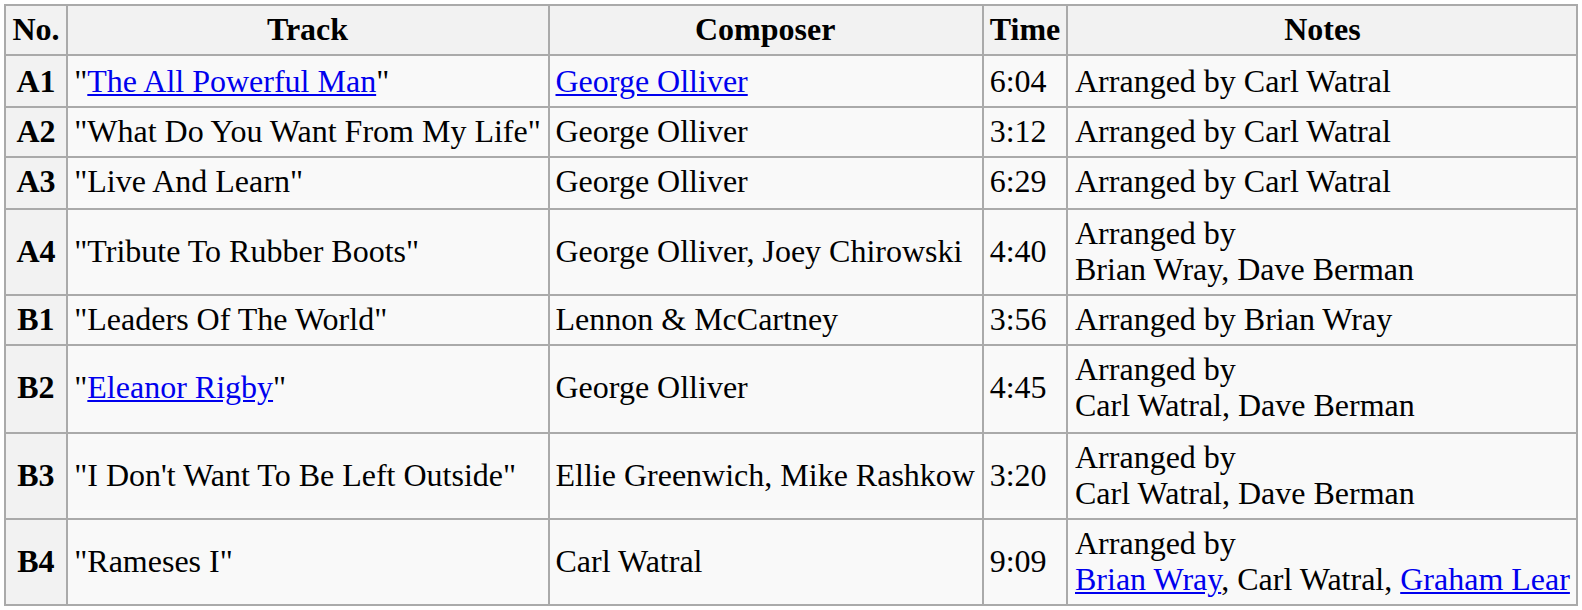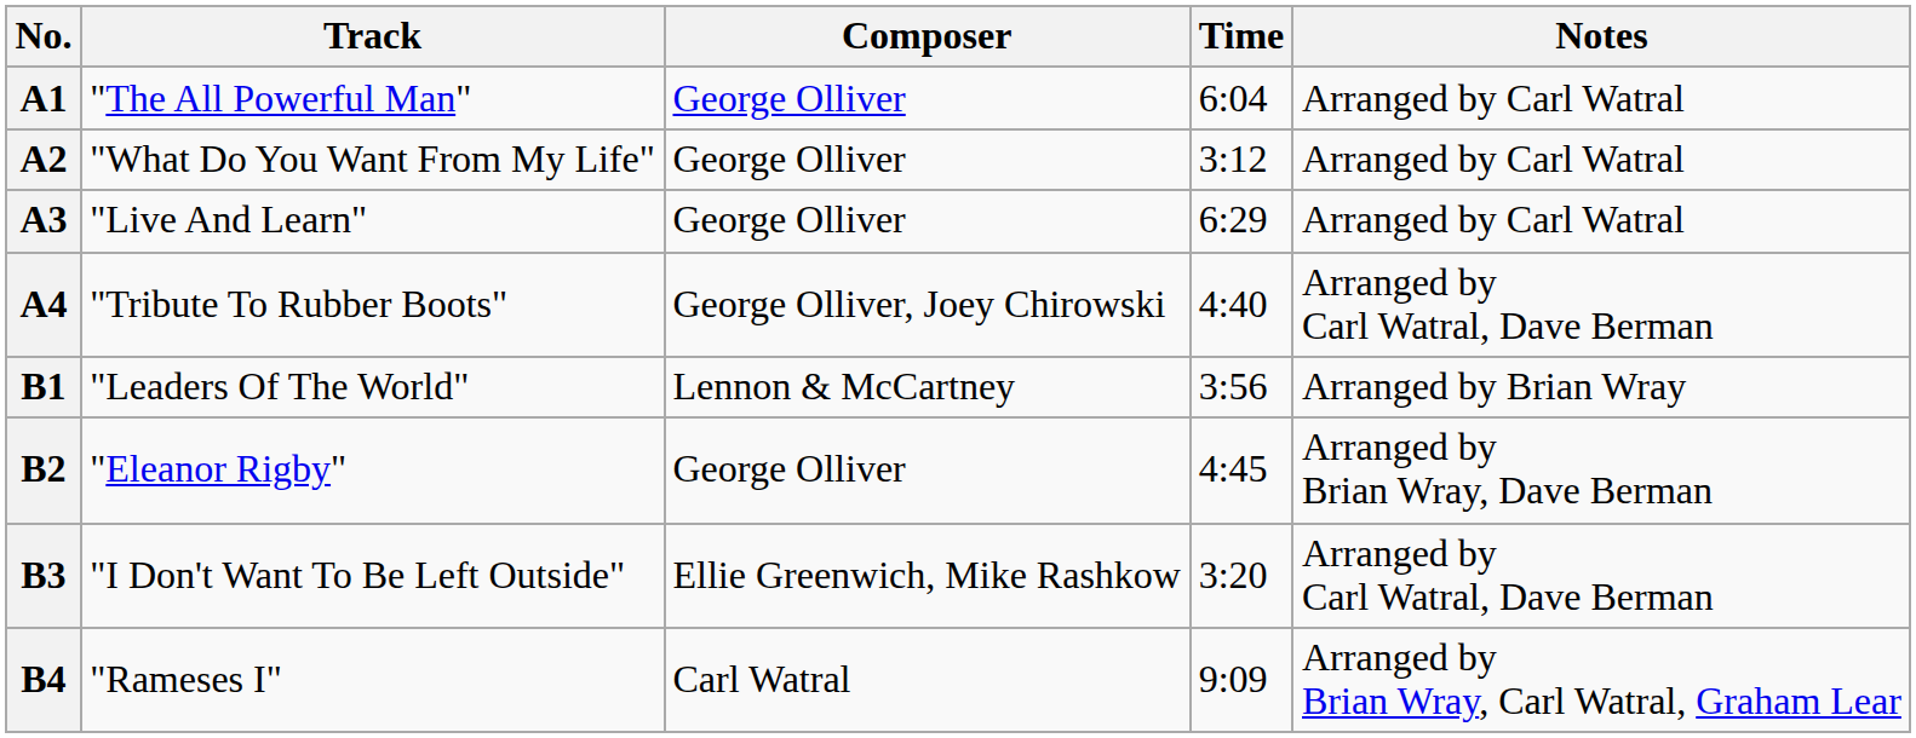A4 | Notes: Arranged by Brian Wray, Dave Berman -> Arranged by Carl Watral, Dave Berman
B2 | Notes: Arranged by Carl Watral, Dave Berman -> Arranged by Brian Wray, Dave Berman
